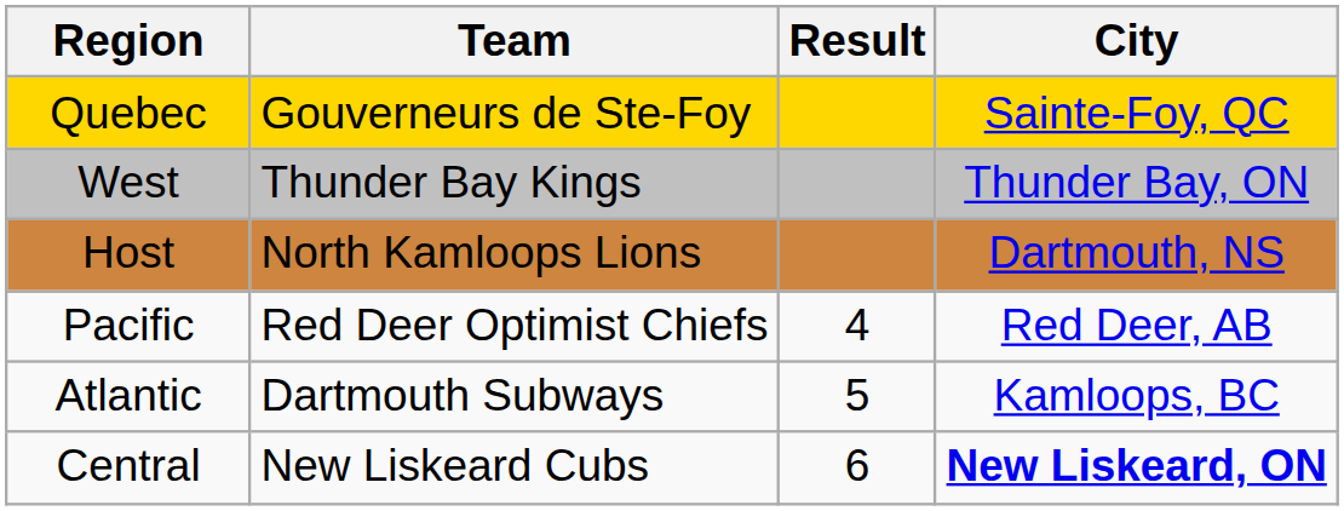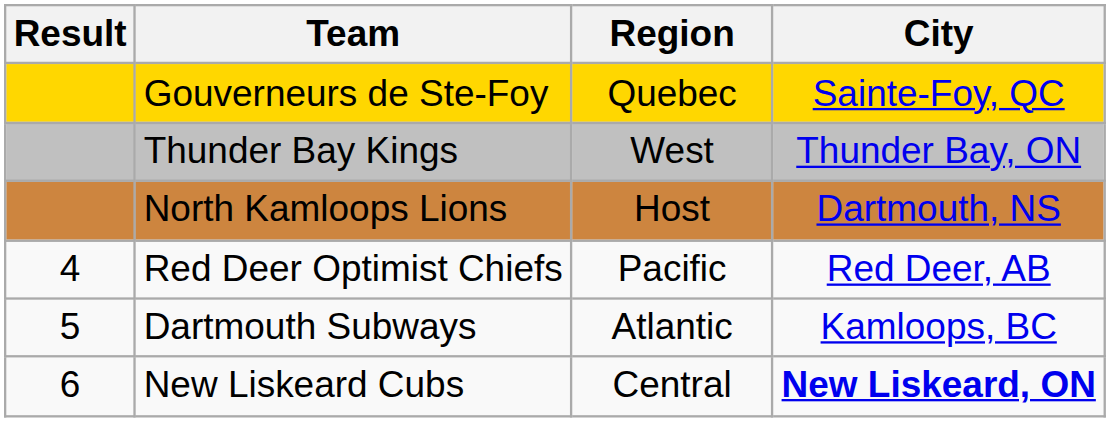columns swapped: Result <-> Region
